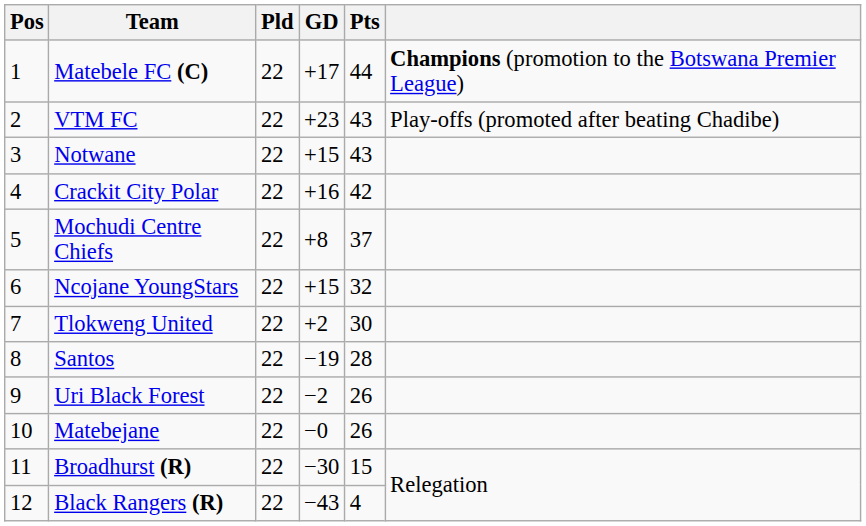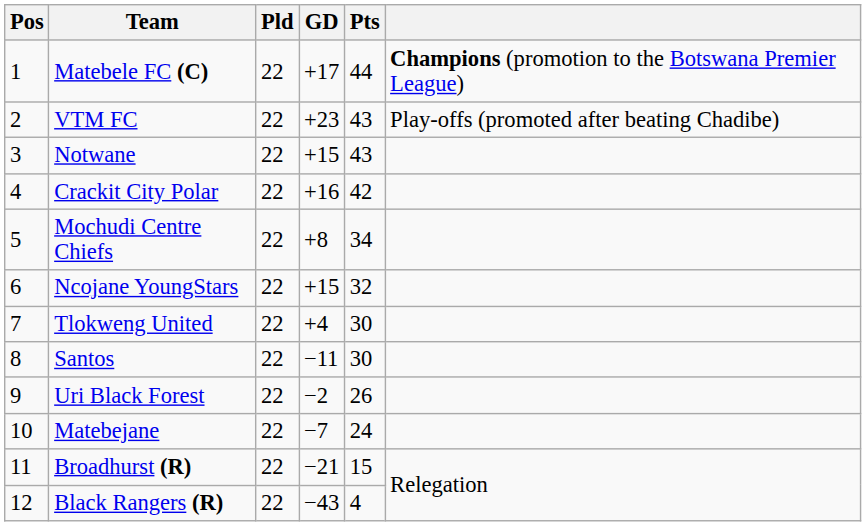Mochudi Centre Chiefs | Pts: 37 -> 34
Tlokweng United | GD: +2 -> +4
Santos | GD: −19 -> −11
Santos | Pts: 28 -> 30
Matebejane | GD: −0 -> −7
Matebejane | Pts: 26 -> 24
Broadhurst (R) | GD: −30 -> −21
